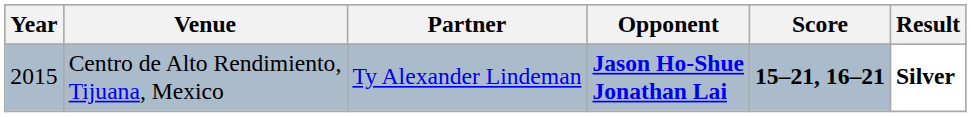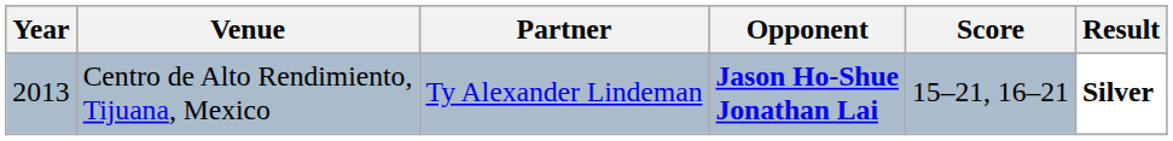Centro de Alto Rendimiento, Tijuana, Mexico | Year: 2015 -> 2013
Centro de Alto Rendimiento, Tijuana, Mexico | Score: bold -> normal
